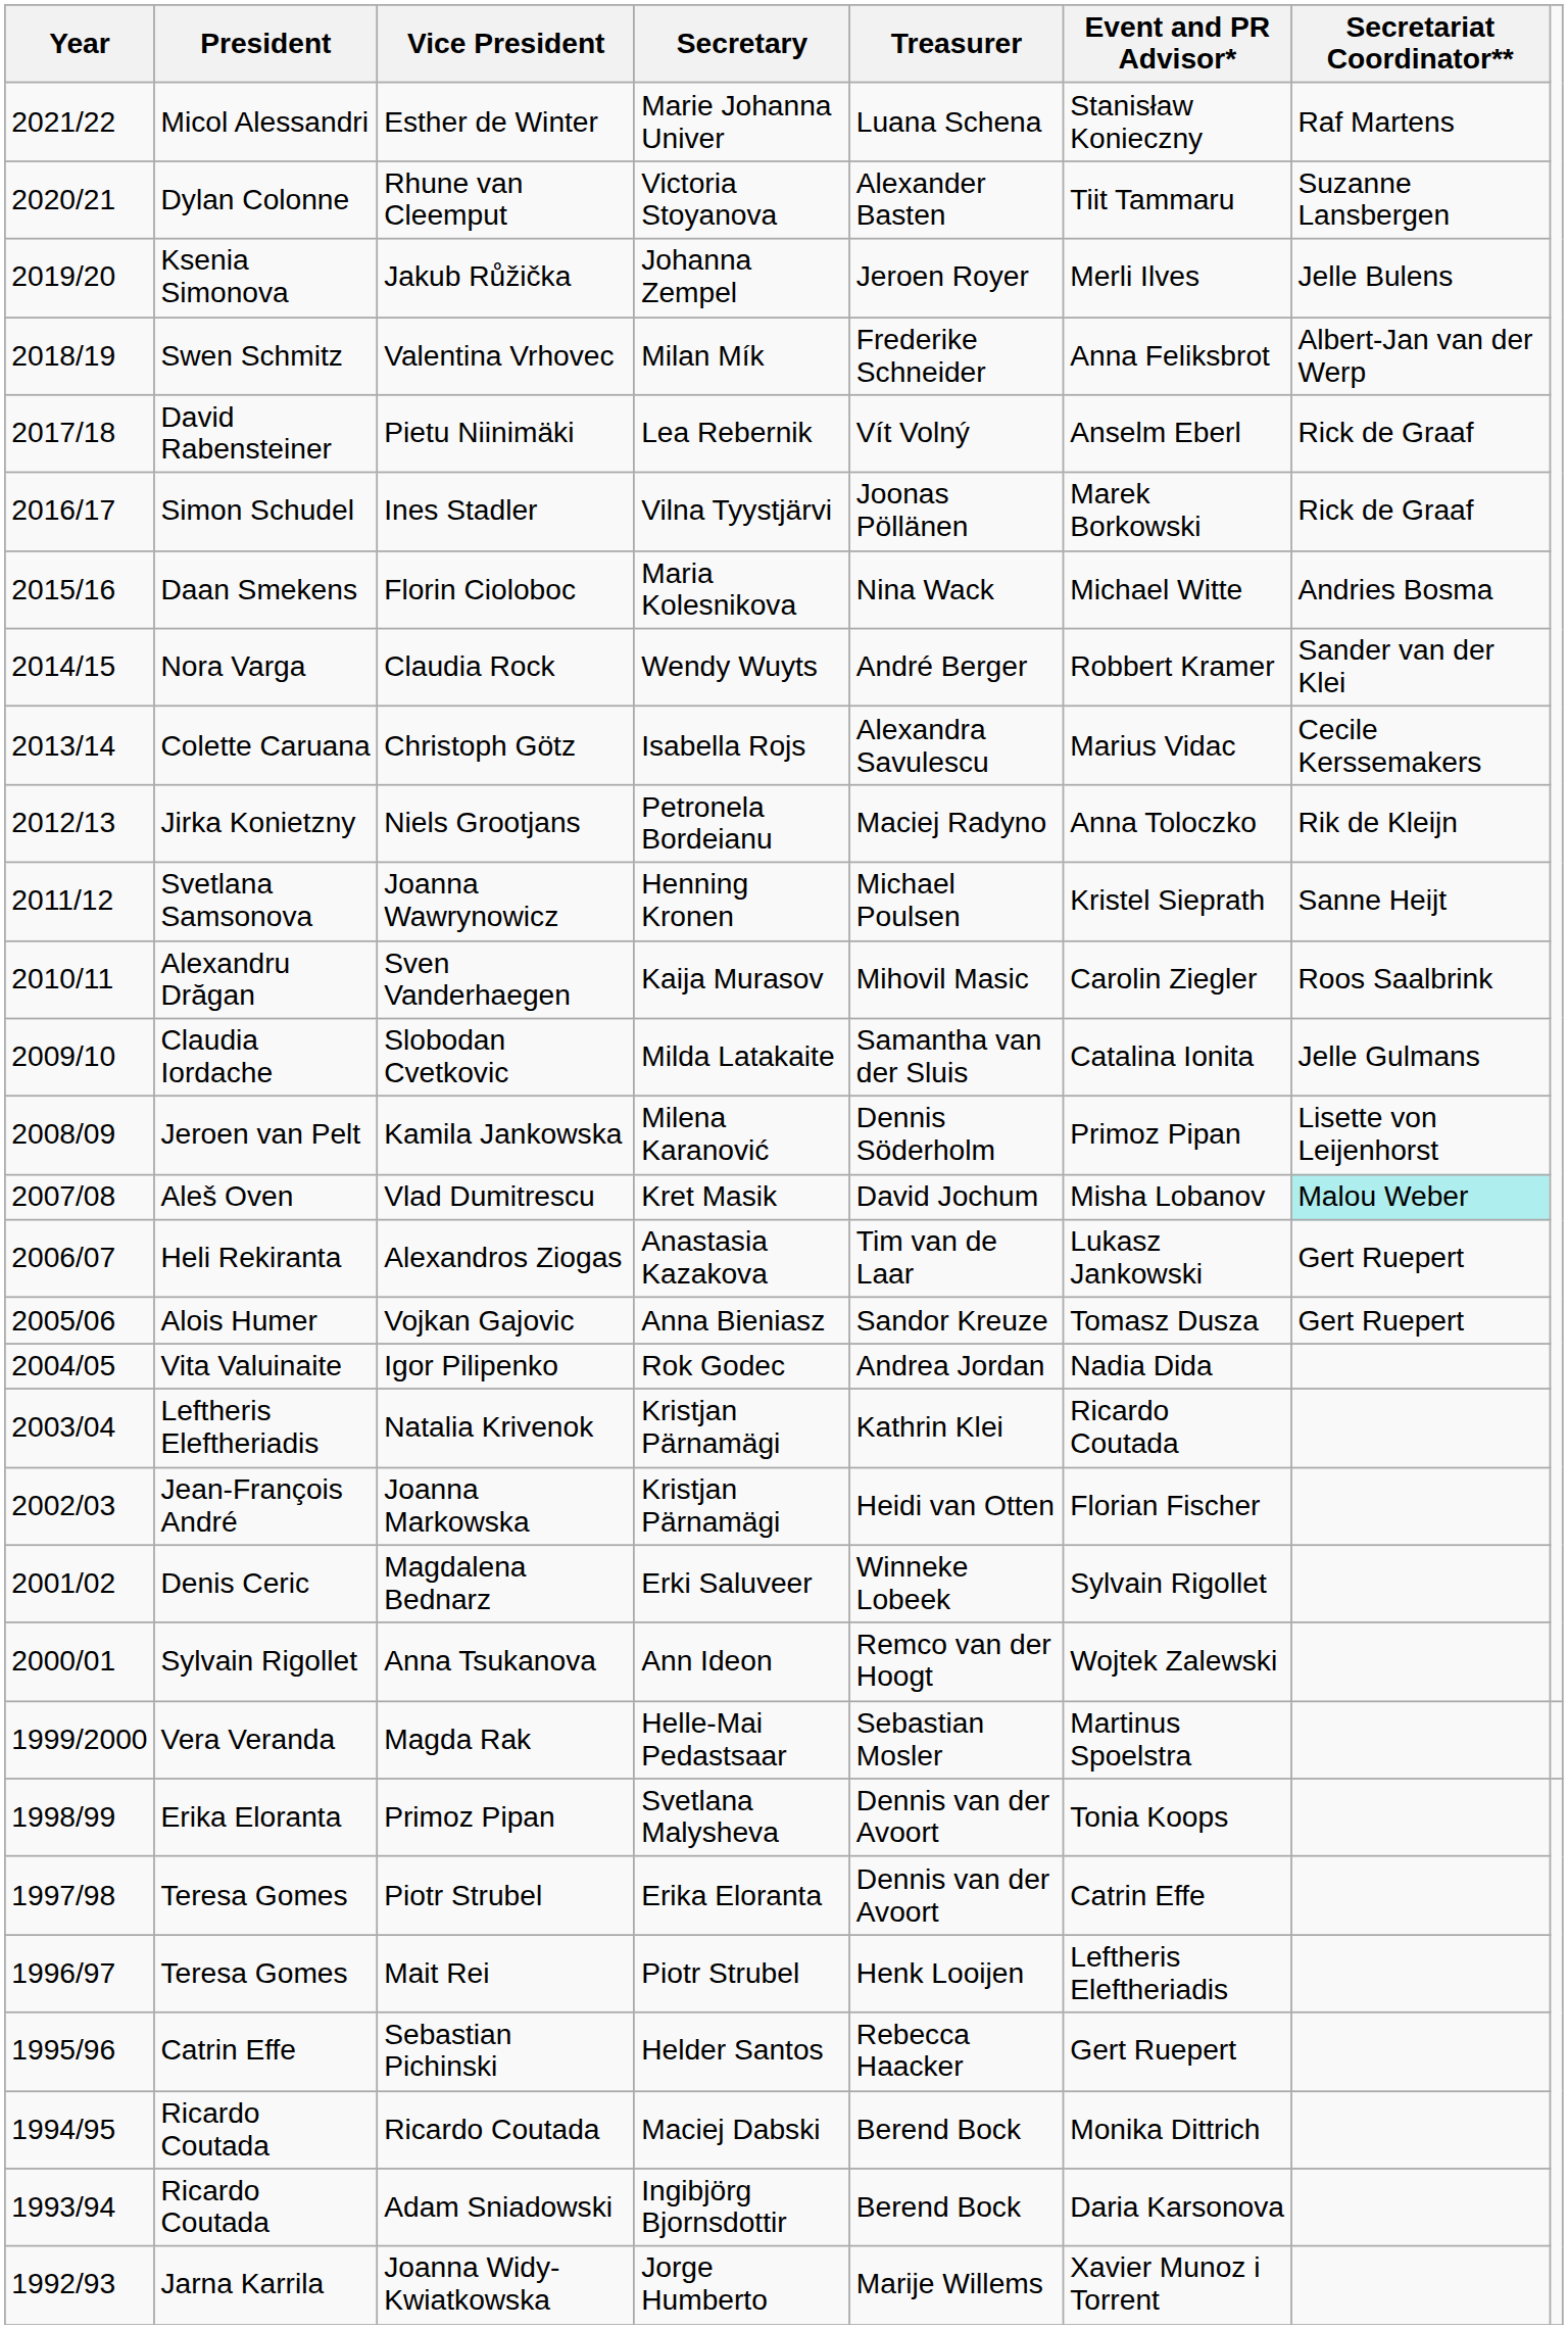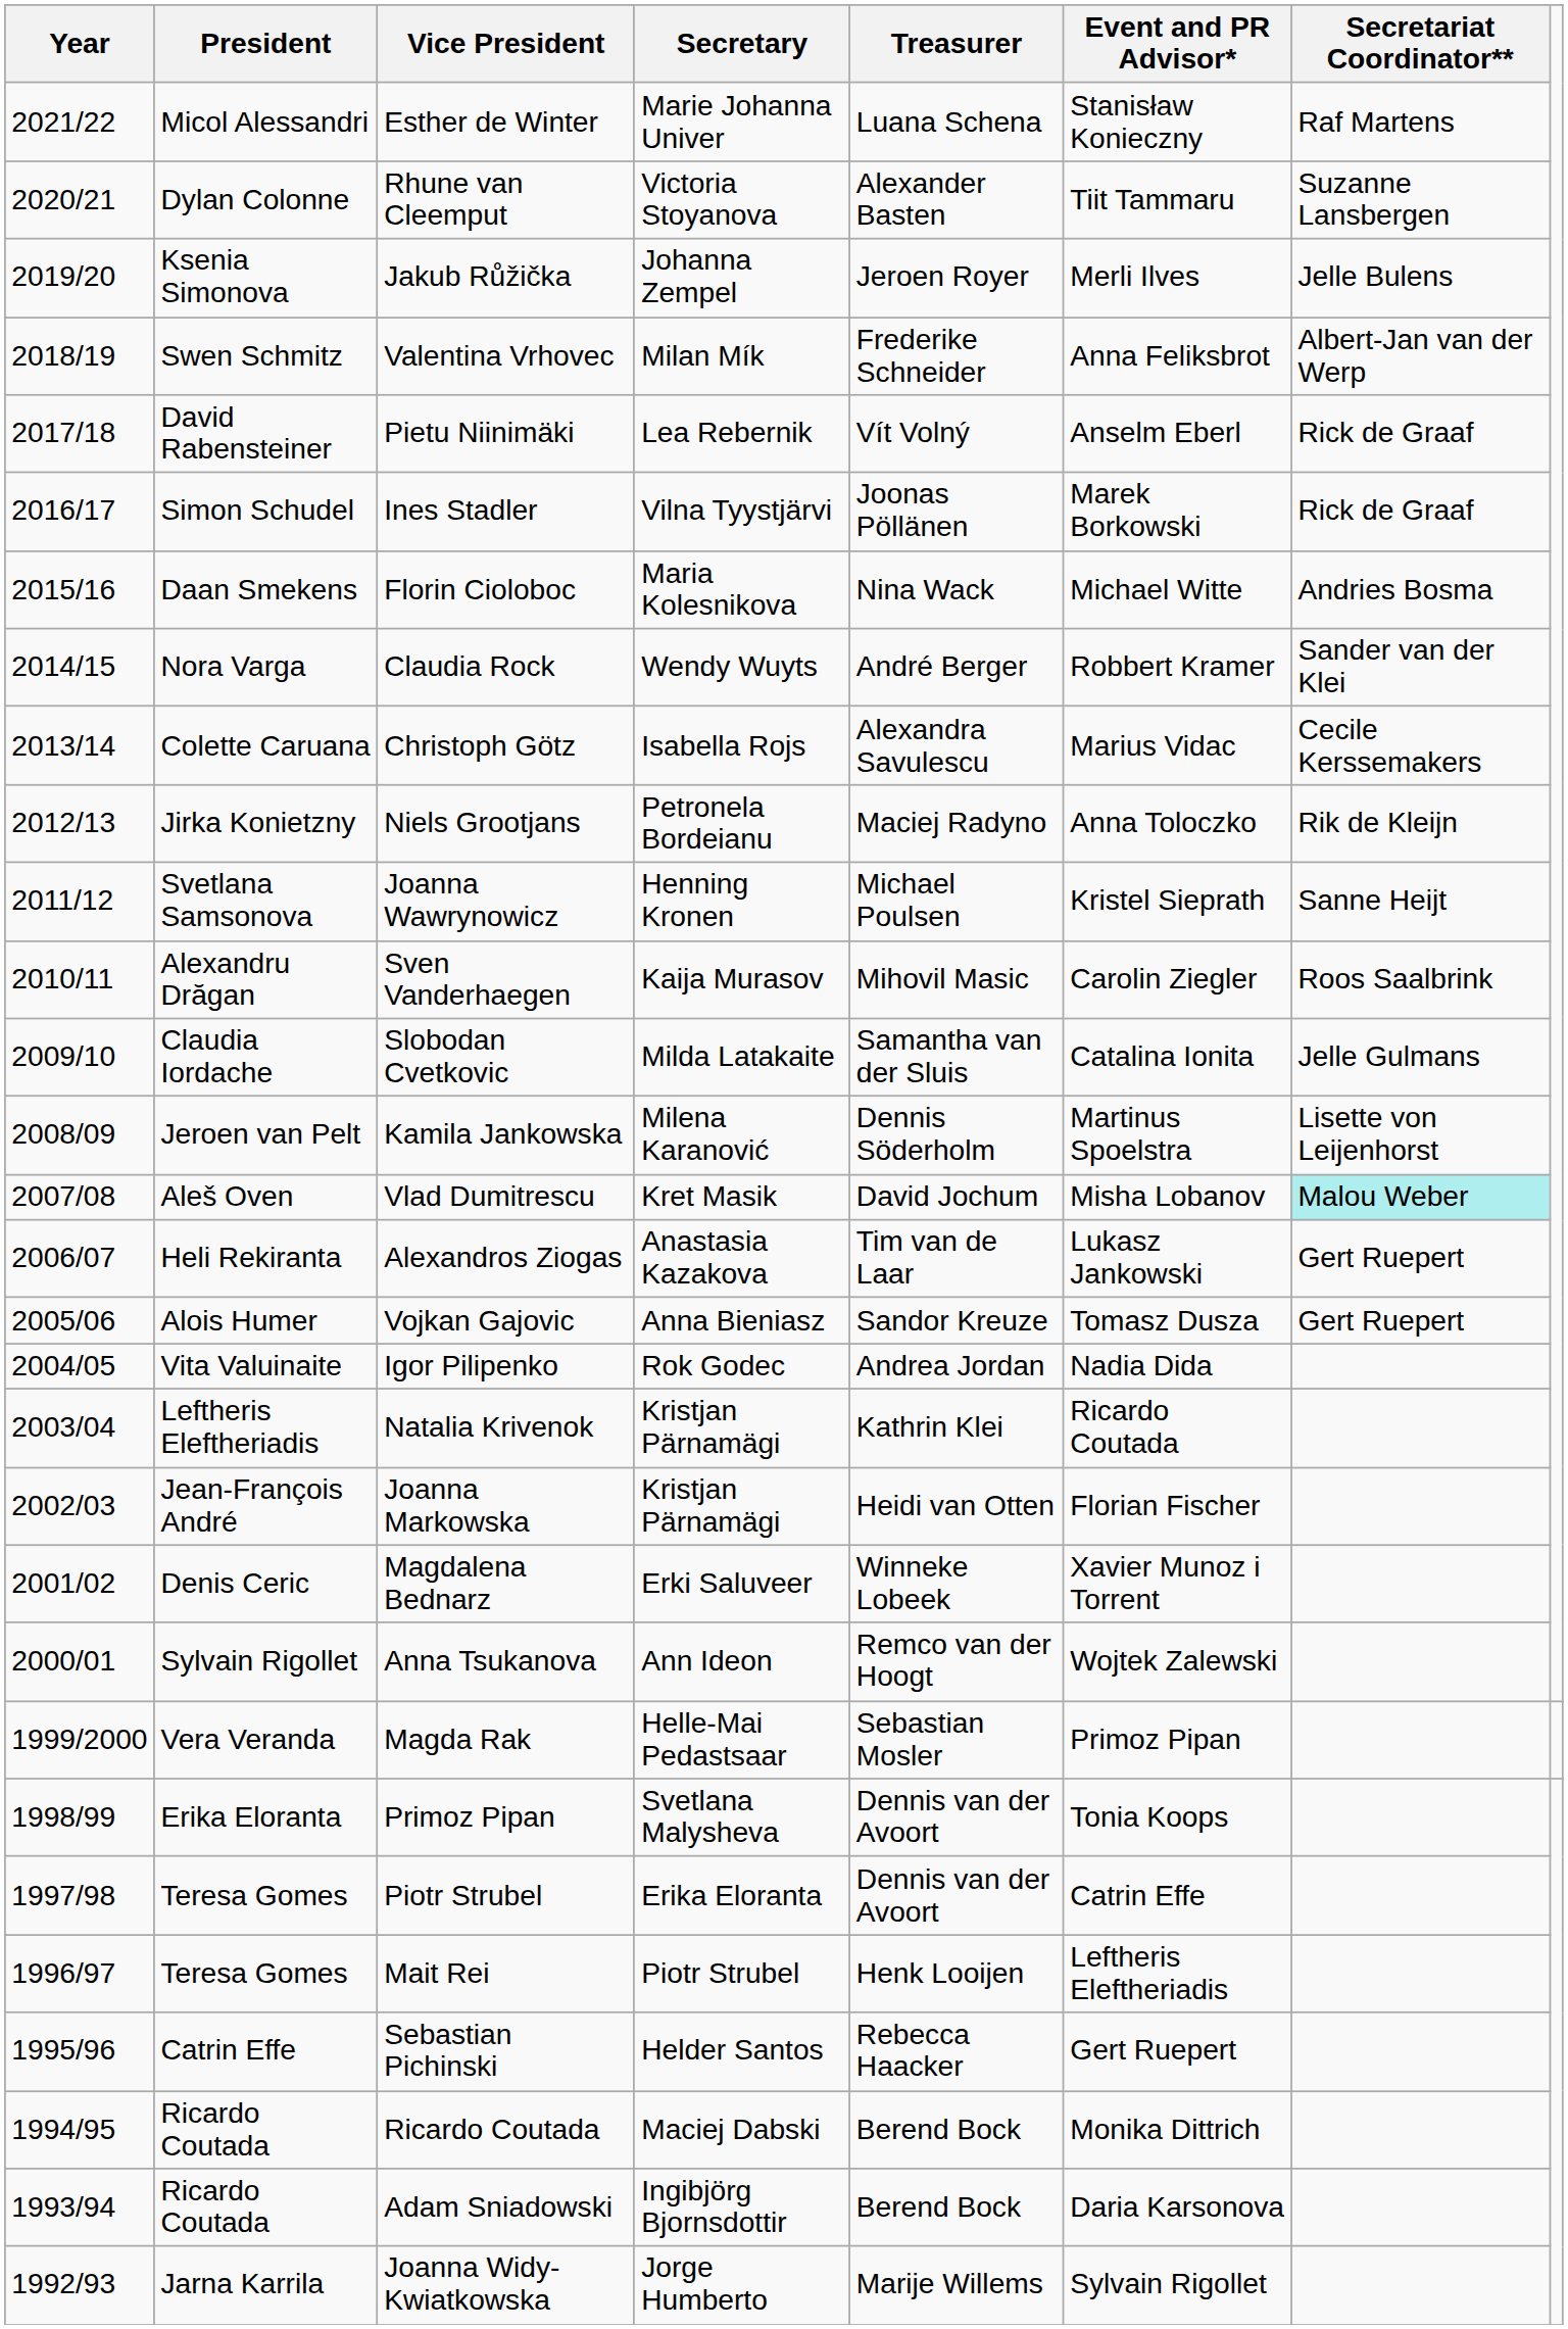Kamila Jankowska | Event and PR Advisor*: Primoz Pipan -> Martinus Spoelstra
Magdalena Bednarz | Event and PR Advisor*: Sylvain Rigollet -> Xavier Munoz i Torrent
Magda Rak | Event and PR Advisor*: Martinus Spoelstra -> Primoz Pipan
Joanna Widy-Kwiatkowska | Event and PR Advisor*: Xavier Munoz i Torrent -> Sylvain Rigollet
